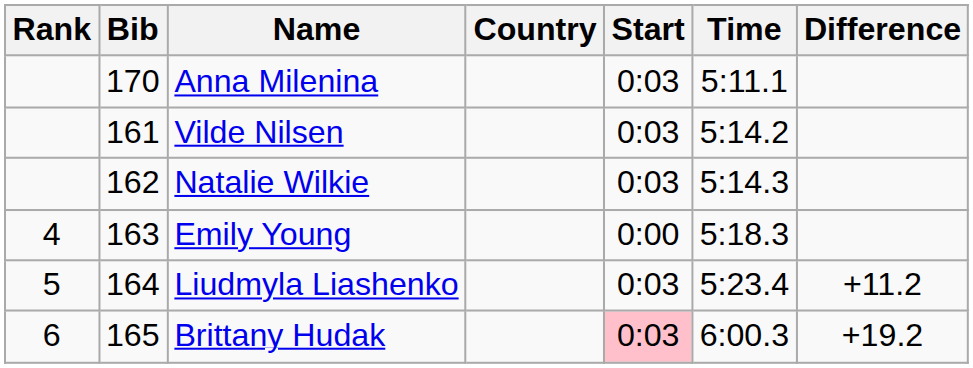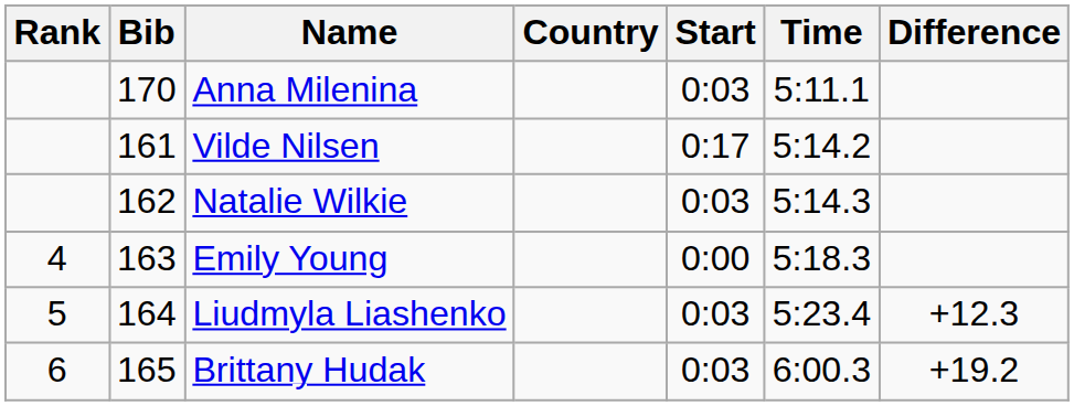Vilde Nilsen | Start: 0:03 -> 0:17
Liudmyla Liashenko | Difference: +11.2 -> +12.3
Brittany Hudak | Start: pink background -> no background
